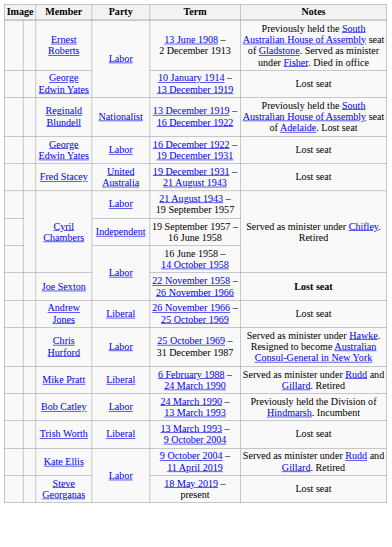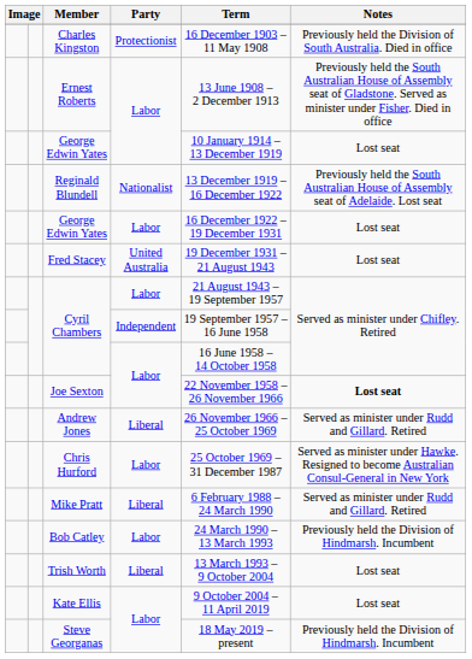+ row: Charles Kingston | Protectionist | 16 December 1903 – 11 May 1908 | Previously held the Division of South Australia. Died in office
Andrew Jones | Notes: Lost seat -> Served as minister under Rudd and Gillard. Retired
Kate Ellis | Notes: Served as minister under Rudd and Gillard. Retired -> Lost seat
Steve Georganas | Notes: Lost seat -> Previously held the Division of Hindmarsh. Incumbent
